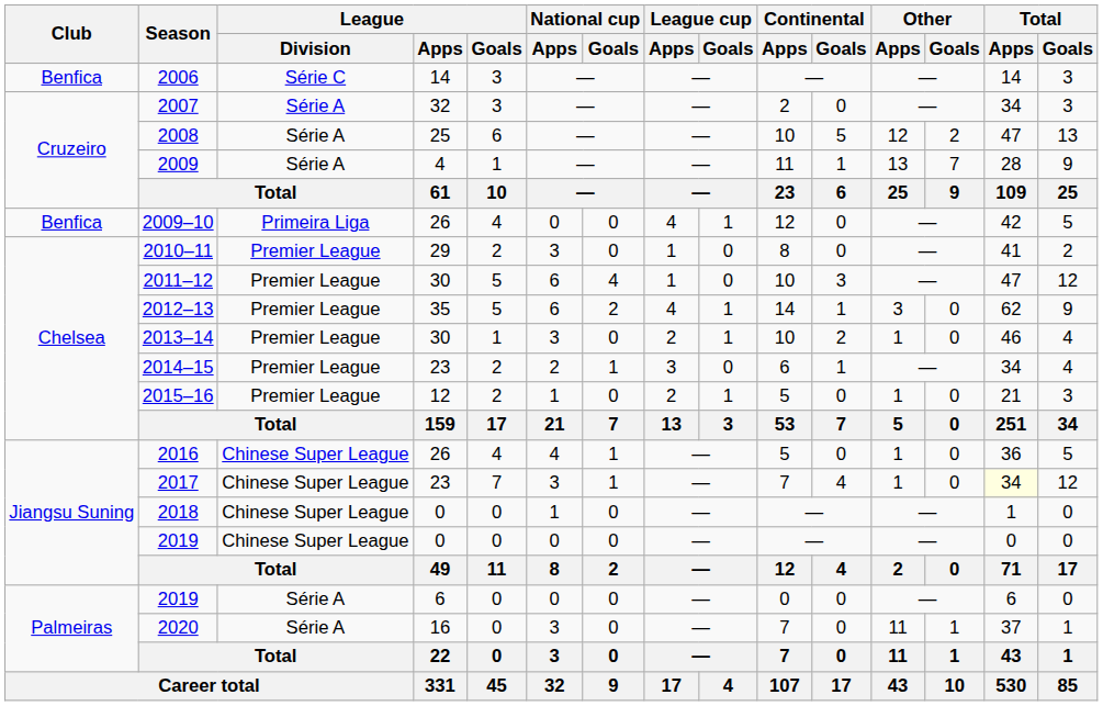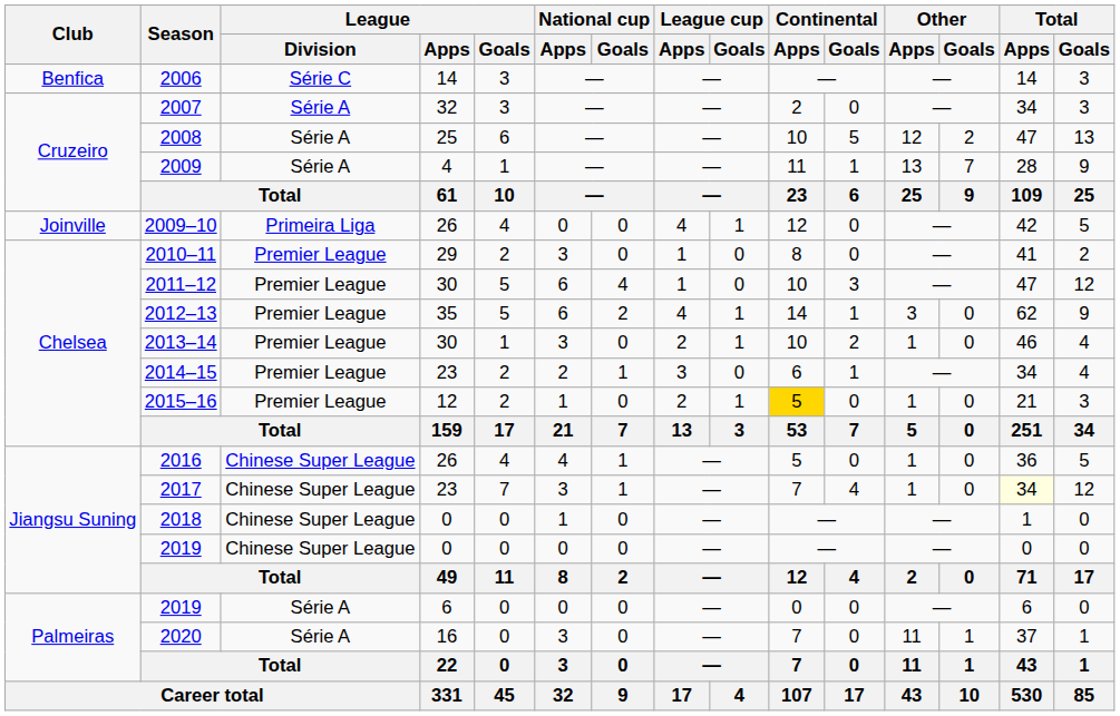2009–10 | Club: Benfica -> Joinville
2015–16 | Continental / Apps: no background -> gold background
